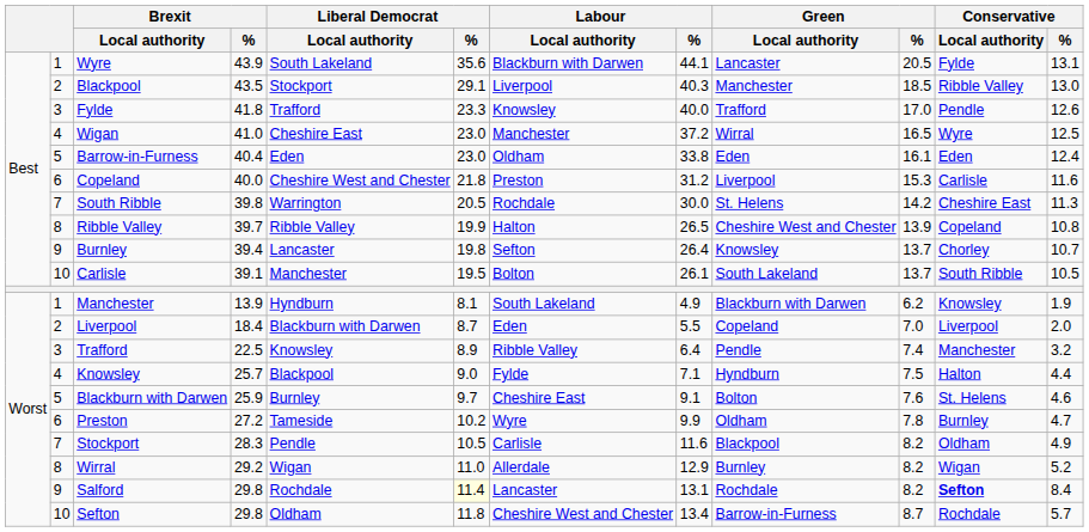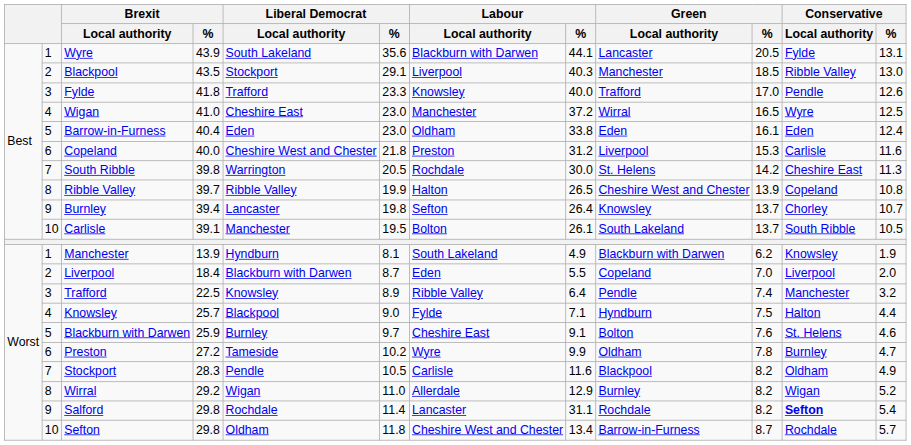Salford | Liberal Democrat / %: lightyellow background -> no background
Salford | Labour / %: 13.1 -> 31.1
Salford | Conservative / %: 8.4 -> 5.4
